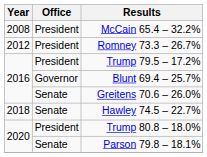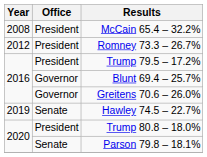Greitens 70.6 – 26.0% | Office: Senate -> Governor
Hawley 74.5 – 22.7% | Year: 2018 -> 2019
